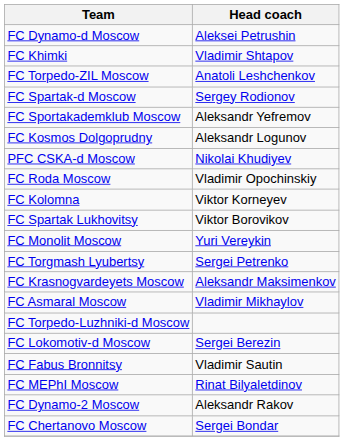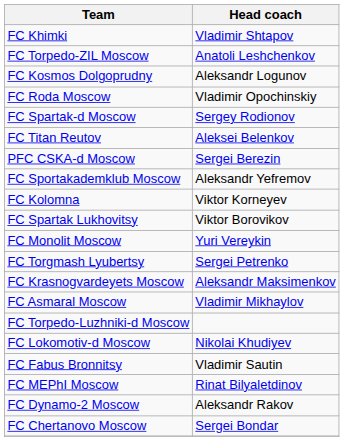- row: FC Dynamo-d Moscow | Aleksei Petrushin
rows swapped: FC Kosmos Dolgoprudny <-> FC Spartak-d Moscow
rows swapped: FC Roda Moscow <-> FC Sportakademklub Moscow
+ row: FC Titan Reutov | Aleksei Belenkov
PFC CSKA-d Moscow | Head coach: Nikolai Khudiyev -> Sergei Berezin
FC Lokomotiv-d Moscow | Head coach: Sergei Berezin -> Nikolai Khudiyev
